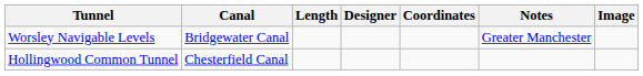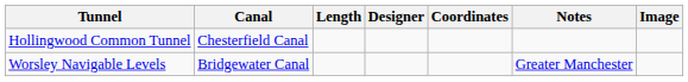rows swapped: Hollingwood Common Tunnel <-> Worsley Navigable Levels
